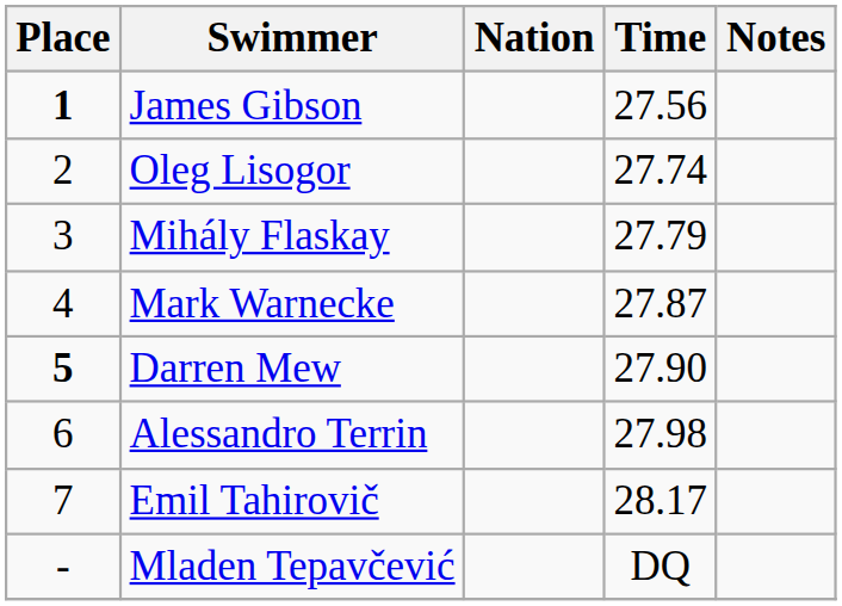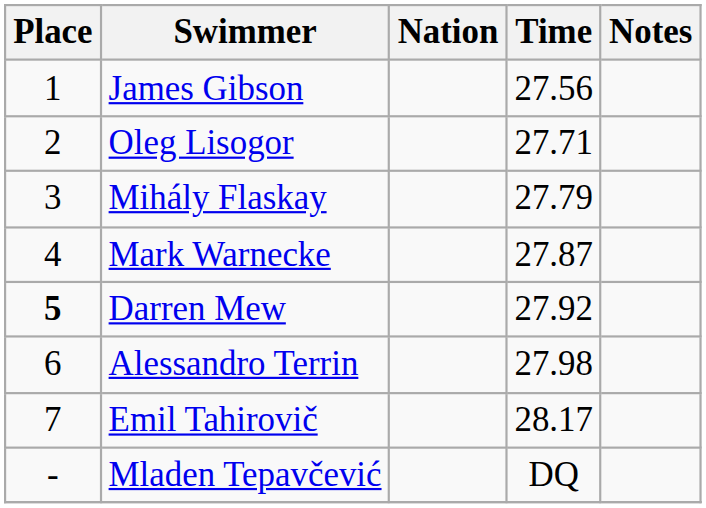James Gibson | Place: bold -> normal
Oleg Lisogor | Time: 27.74 -> 27.71
Darren Mew | Time: 27.90 -> 27.92
